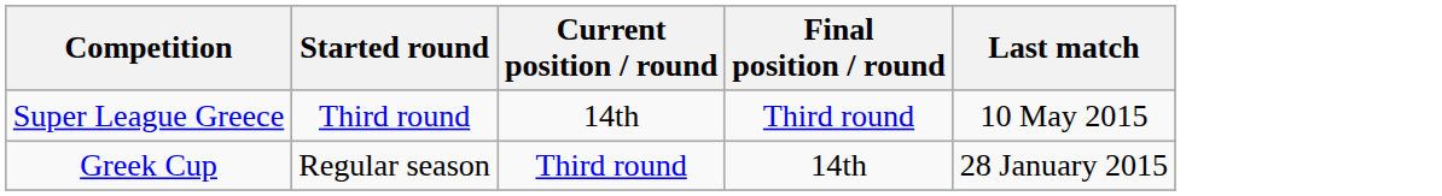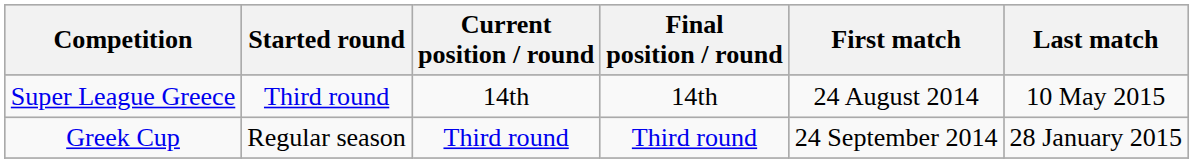+ column: First match | 24 August 2014 | 24 September 2014
Super League Greece | Final position / round: Third round -> 14th
Greek Cup | Final position / round: 14th -> Third round
